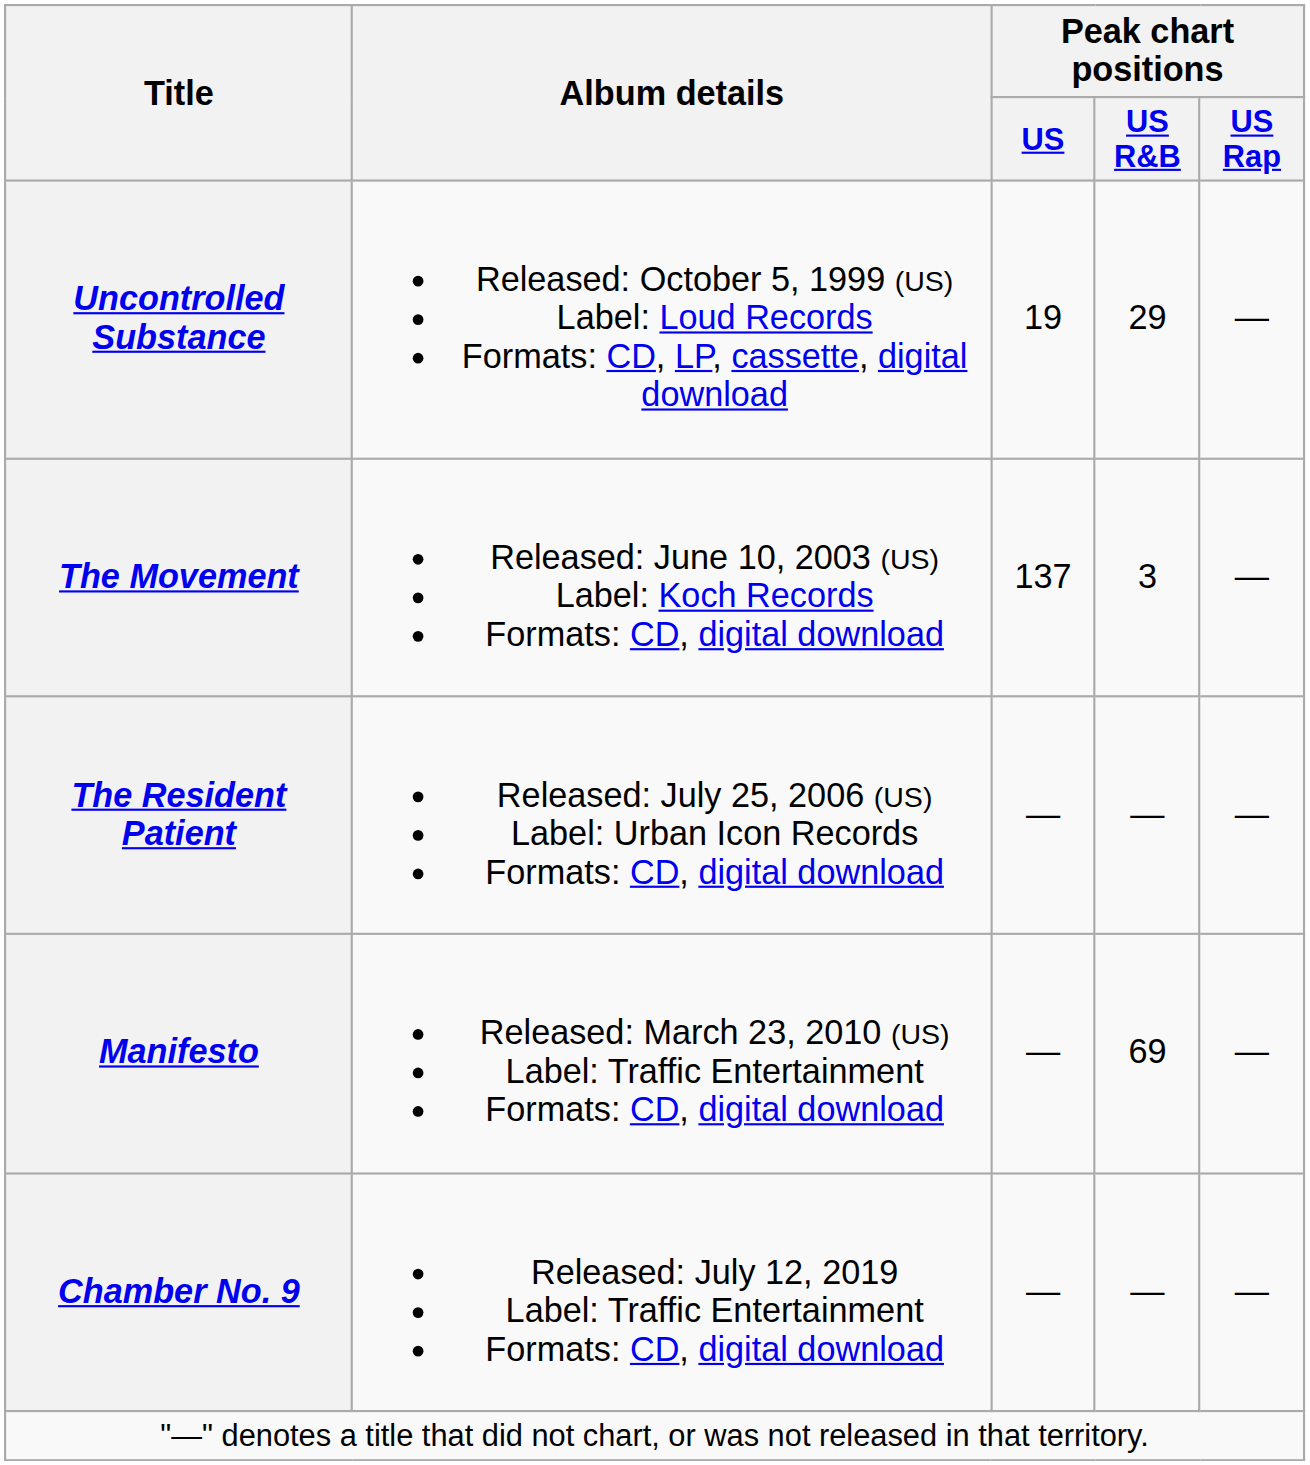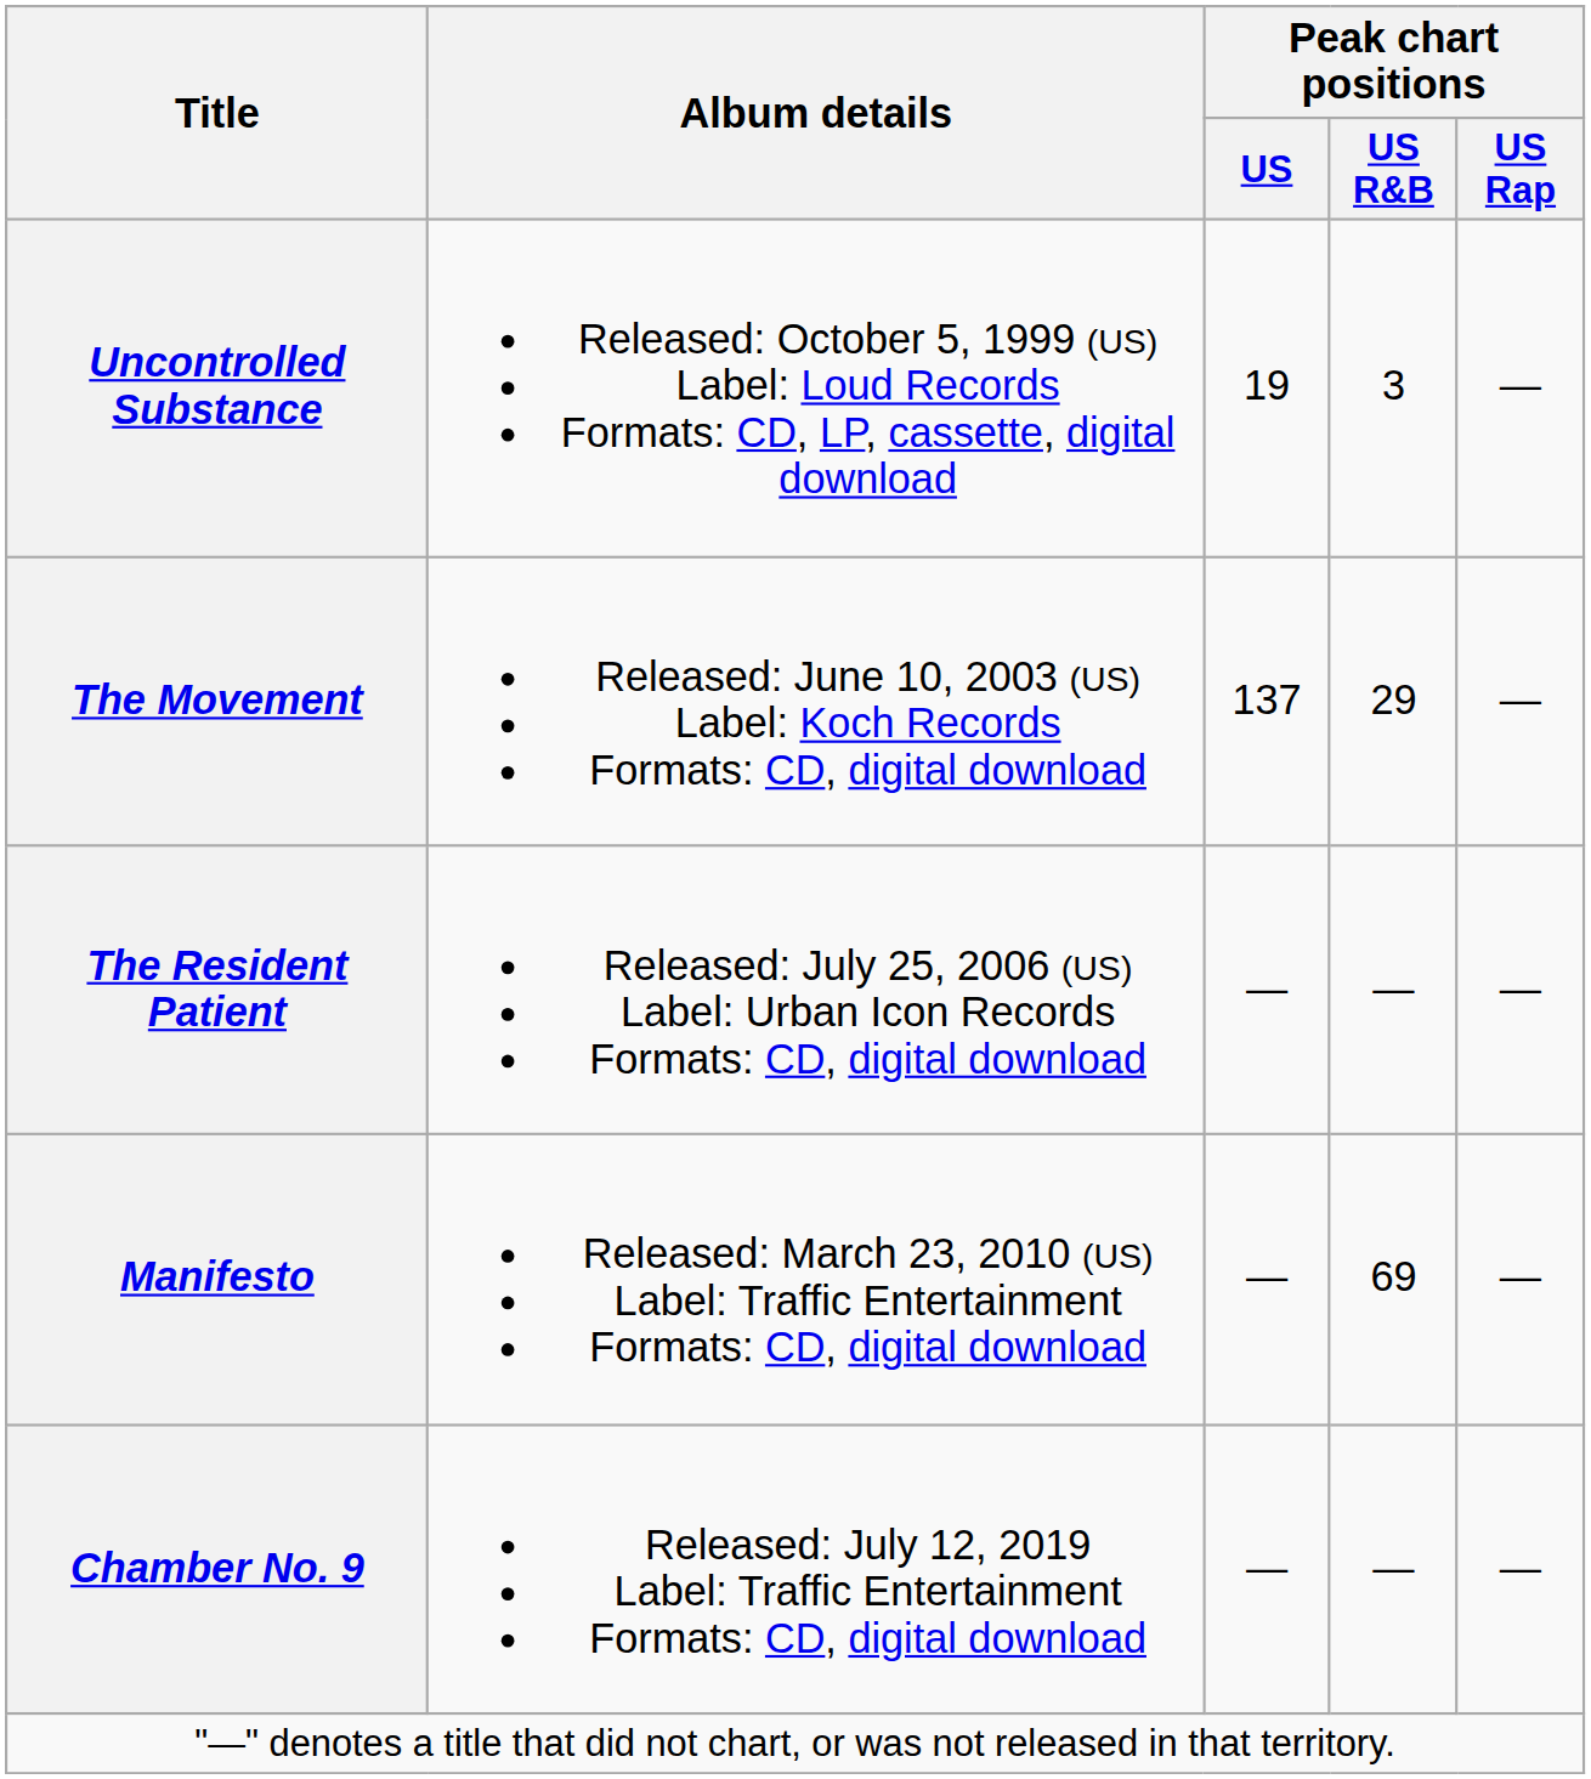Uncontrolled Substance | Peak chart positions / US R&B: 29 -> 3
The Movement | Peak chart positions / US R&B: 3 -> 29
